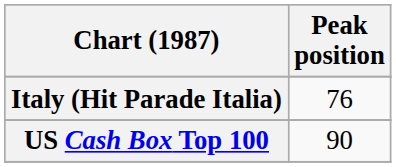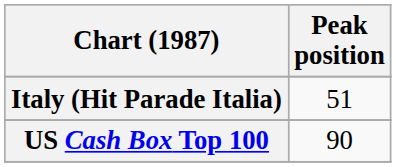Italy (Hit Parade Italia) | Peak position: 76 -> 51
